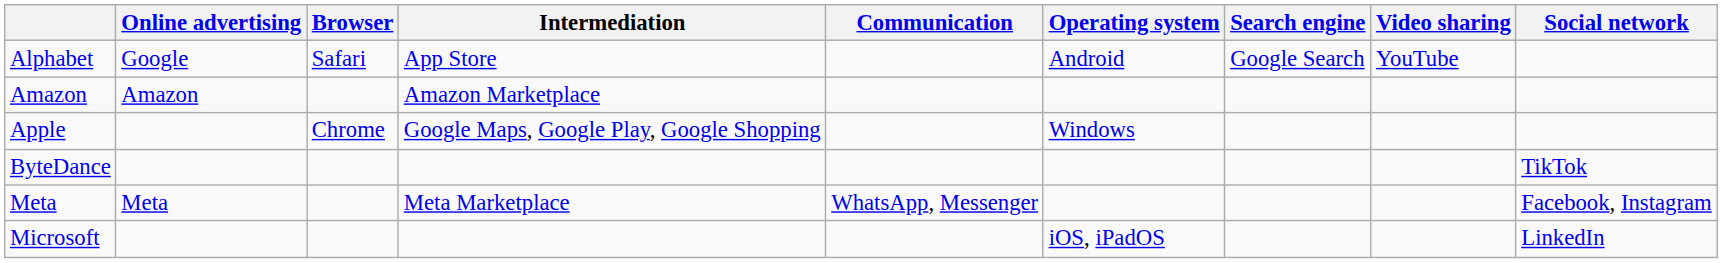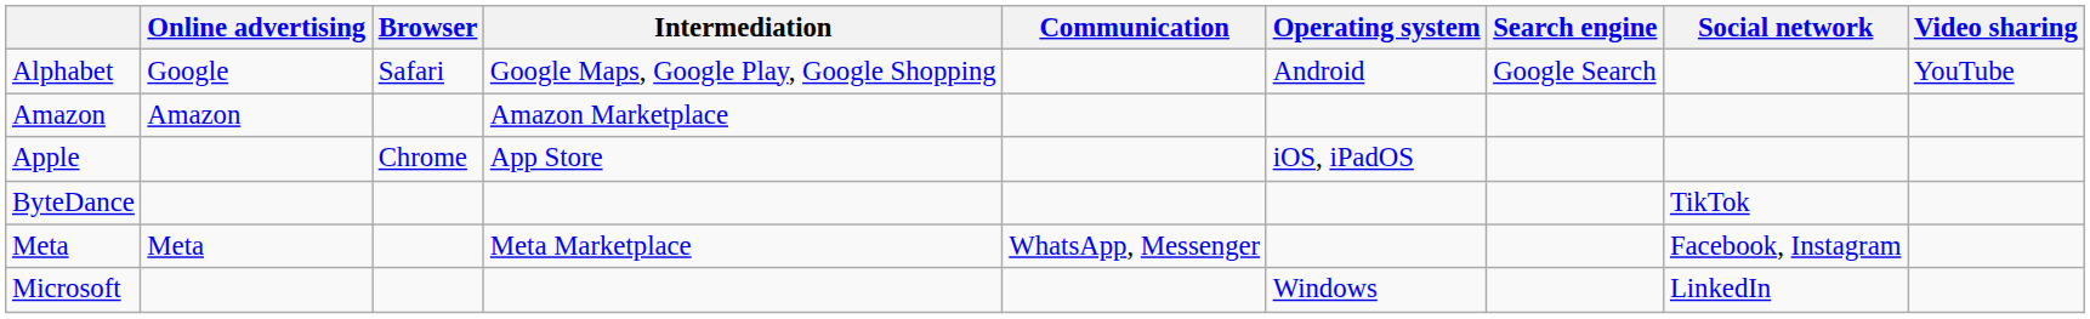columns swapped: Social network <-> Video sharing
Alphabet | Intermediation: App Store -> Google Maps, Google Play, Google Shopping
Apple | Intermediation: Google Maps, Google Play, Google Shopping -> App Store
Apple | Operating system: Windows -> iOS, iPadOS
Microsoft | Operating system: iOS, iPadOS -> Windows
